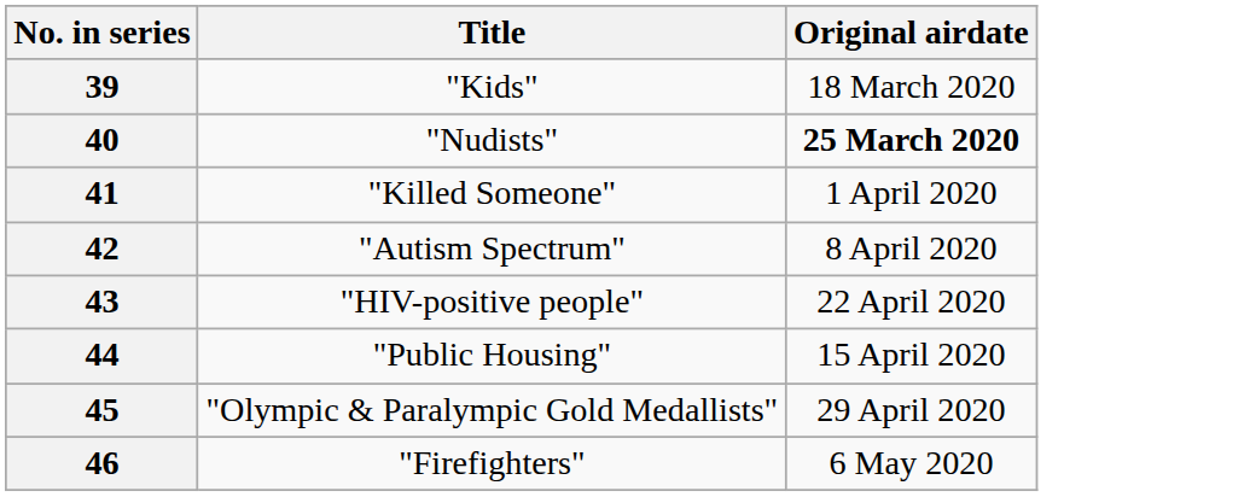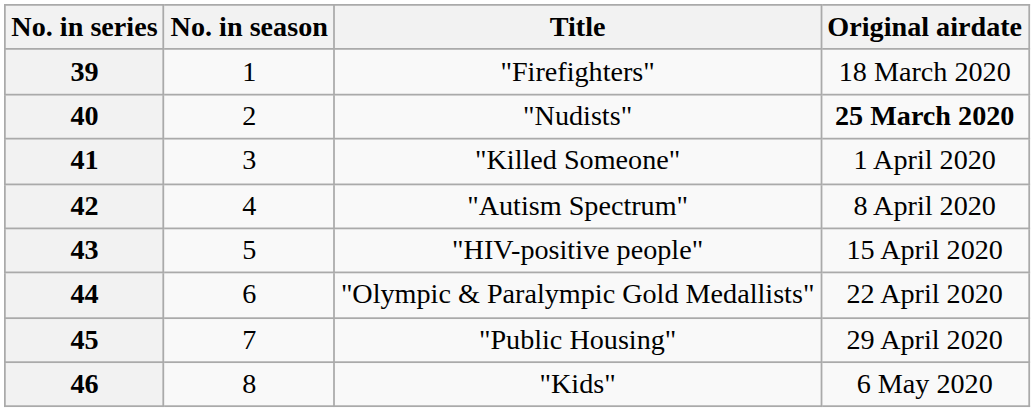+ column: No. in season | 1 | 2 | 3 | 4 | 5 | 6 | 7 | 8
39 | Title: "Kids" -> "Firefighters"
43 | Original airdate: 22 April 2020 -> 15 April 2020
44 | Title: "Public Housing" -> "Olympic & Paralympic Gold Medallists"
44 | Original airdate: 15 April 2020 -> 22 April 2020
45 | Title: "Olympic & Paralympic Gold Medallists" -> "Public Housing"
46 | Title: "Firefighters" -> "Kids"
